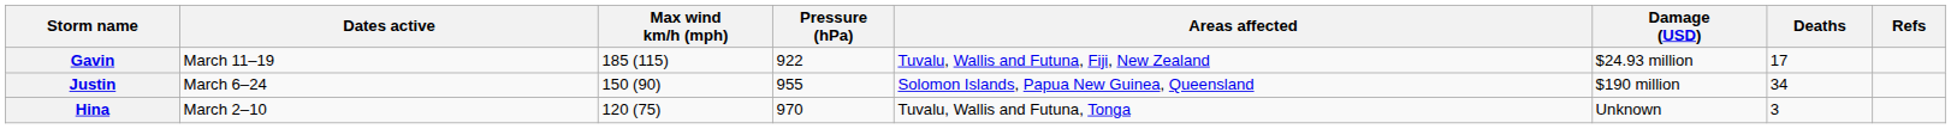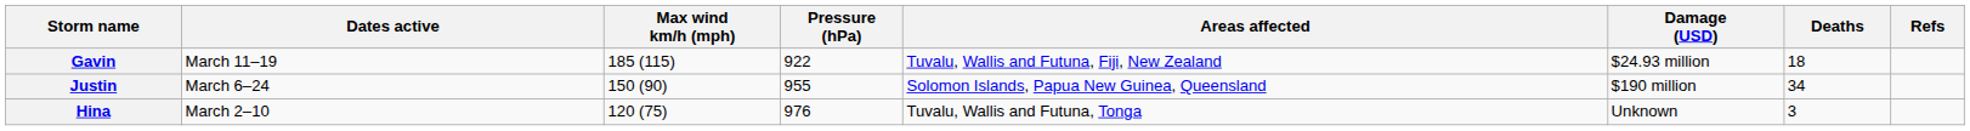Gavin | Deaths: 17 -> 18
Hina | Pressure (hPa): 970 -> 976
